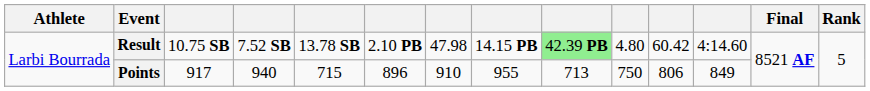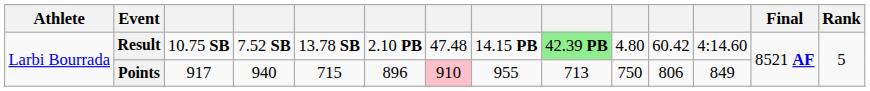Result | column 7: 47.98 -> 47.48
Points | column 7: no background -> pink background
